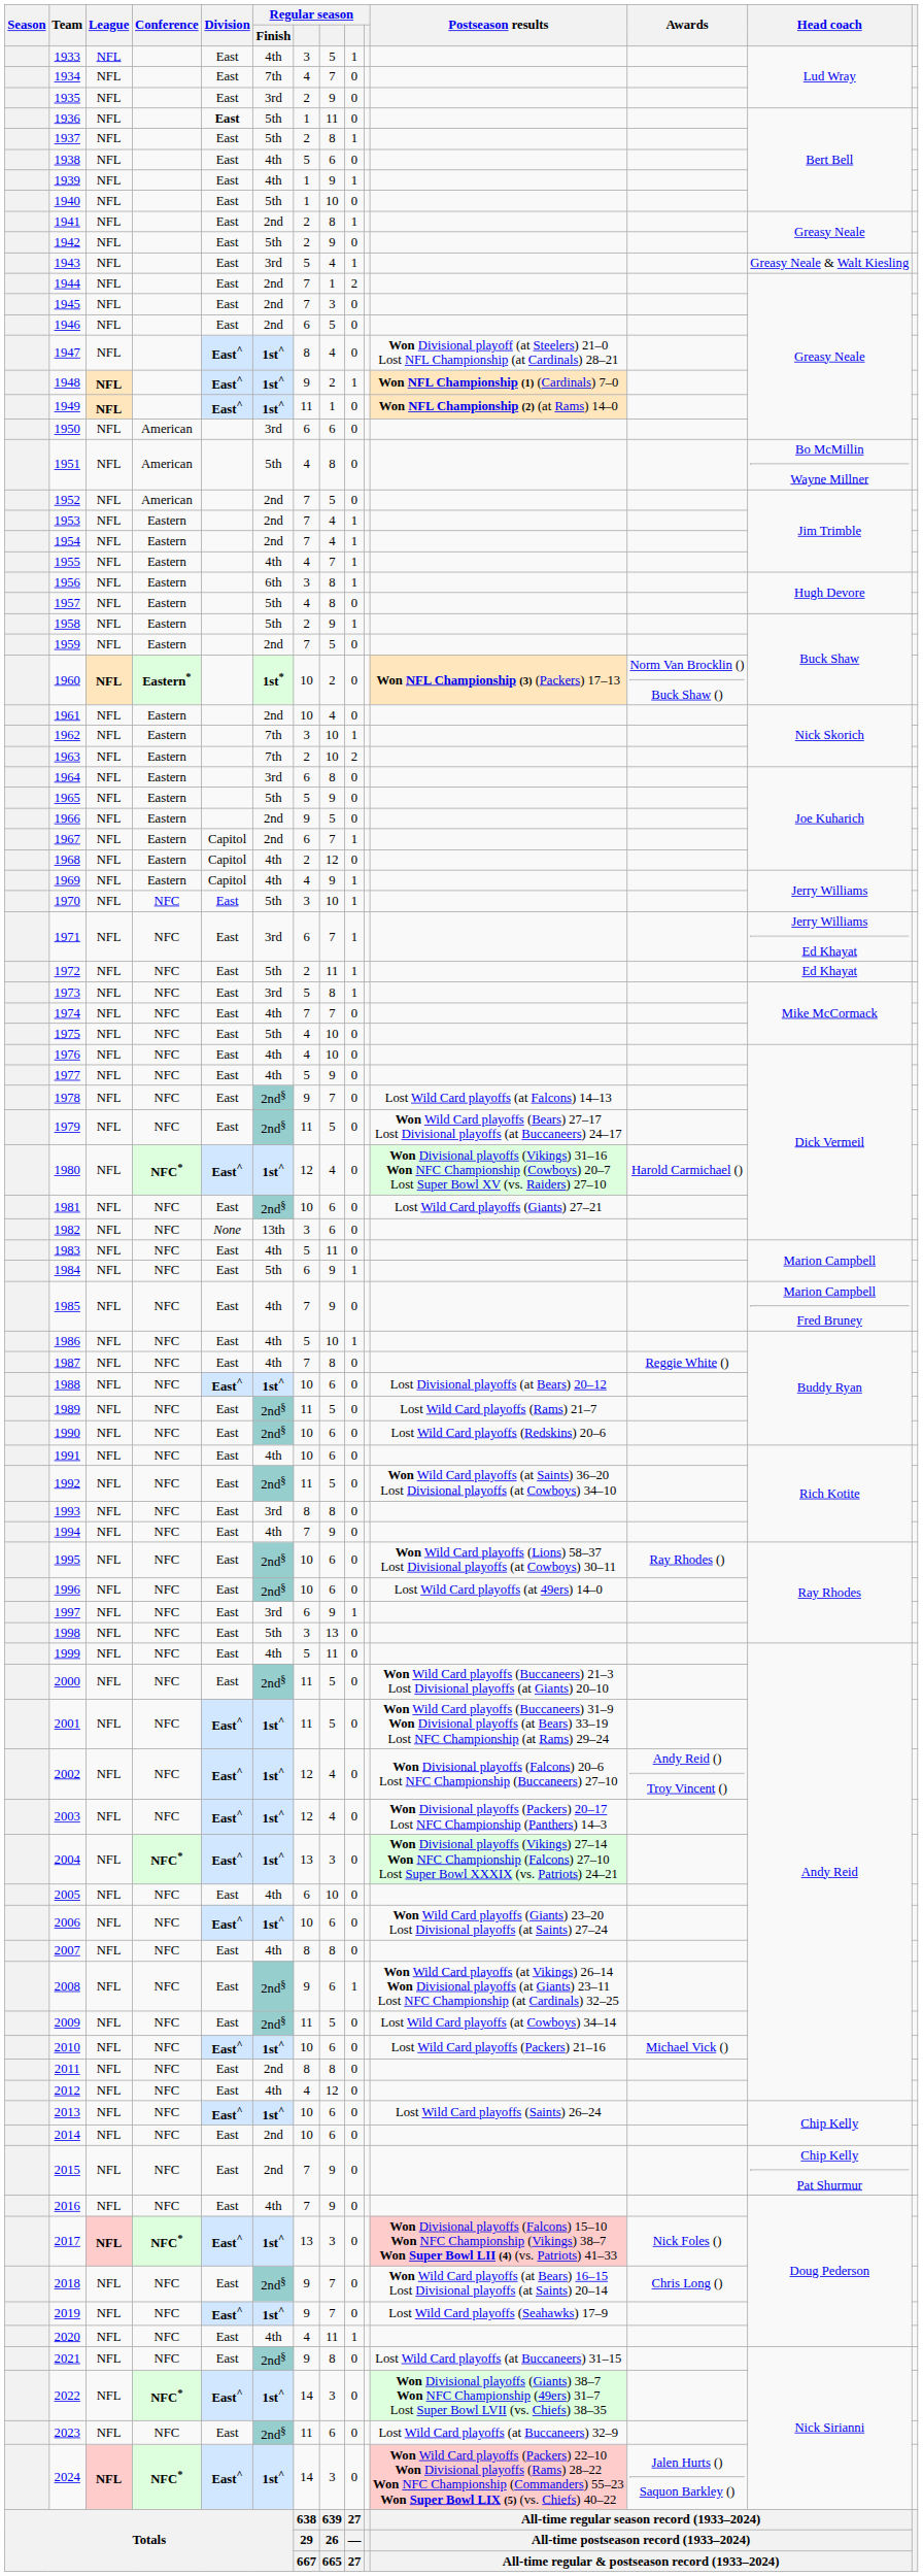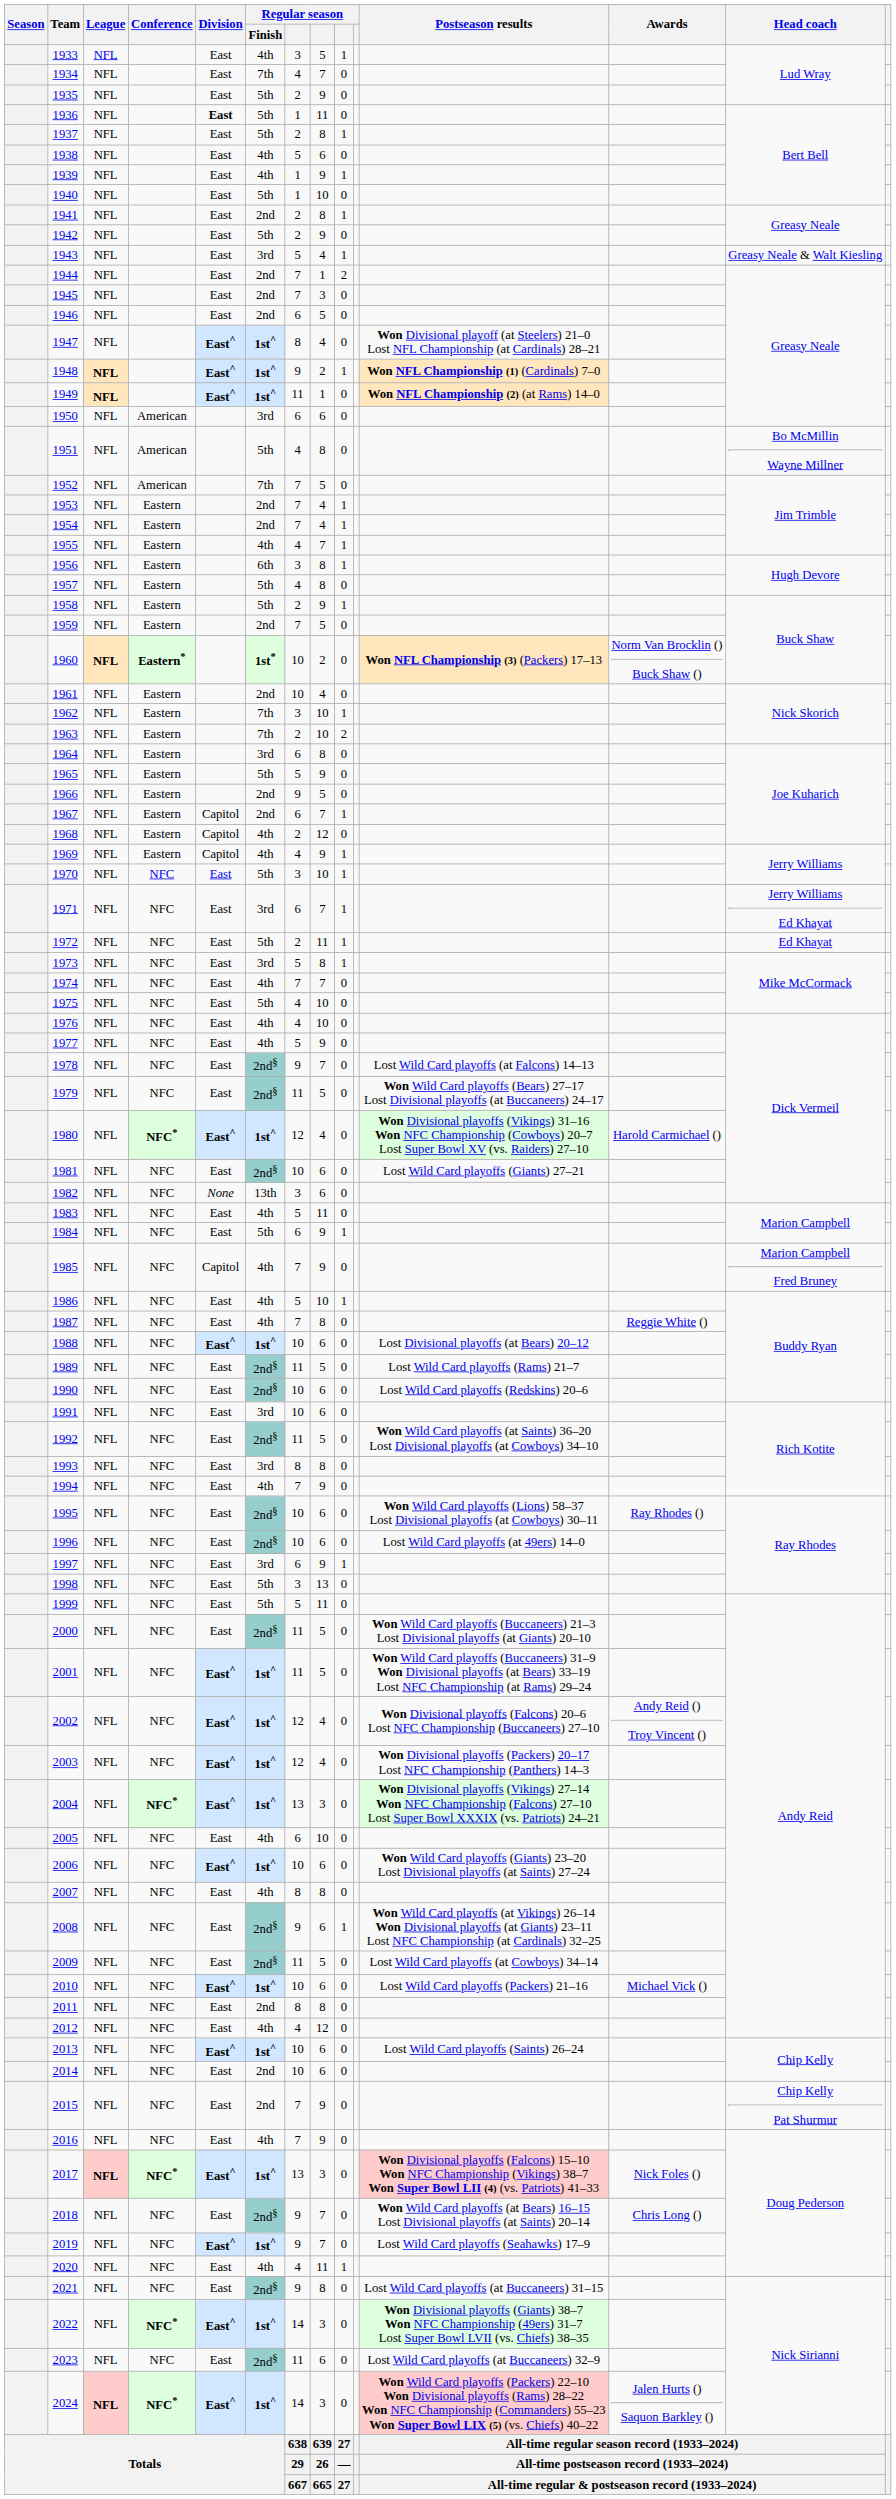1935 | Regular season / Finish: 3rd -> 5th
1952 | Regular season / Finish: 2nd -> 7th
1985 | Division: East -> Capitol
1991 | Regular season / Finish: 4th -> 3rd
1999 | Regular season / Finish: 4th -> 5th
